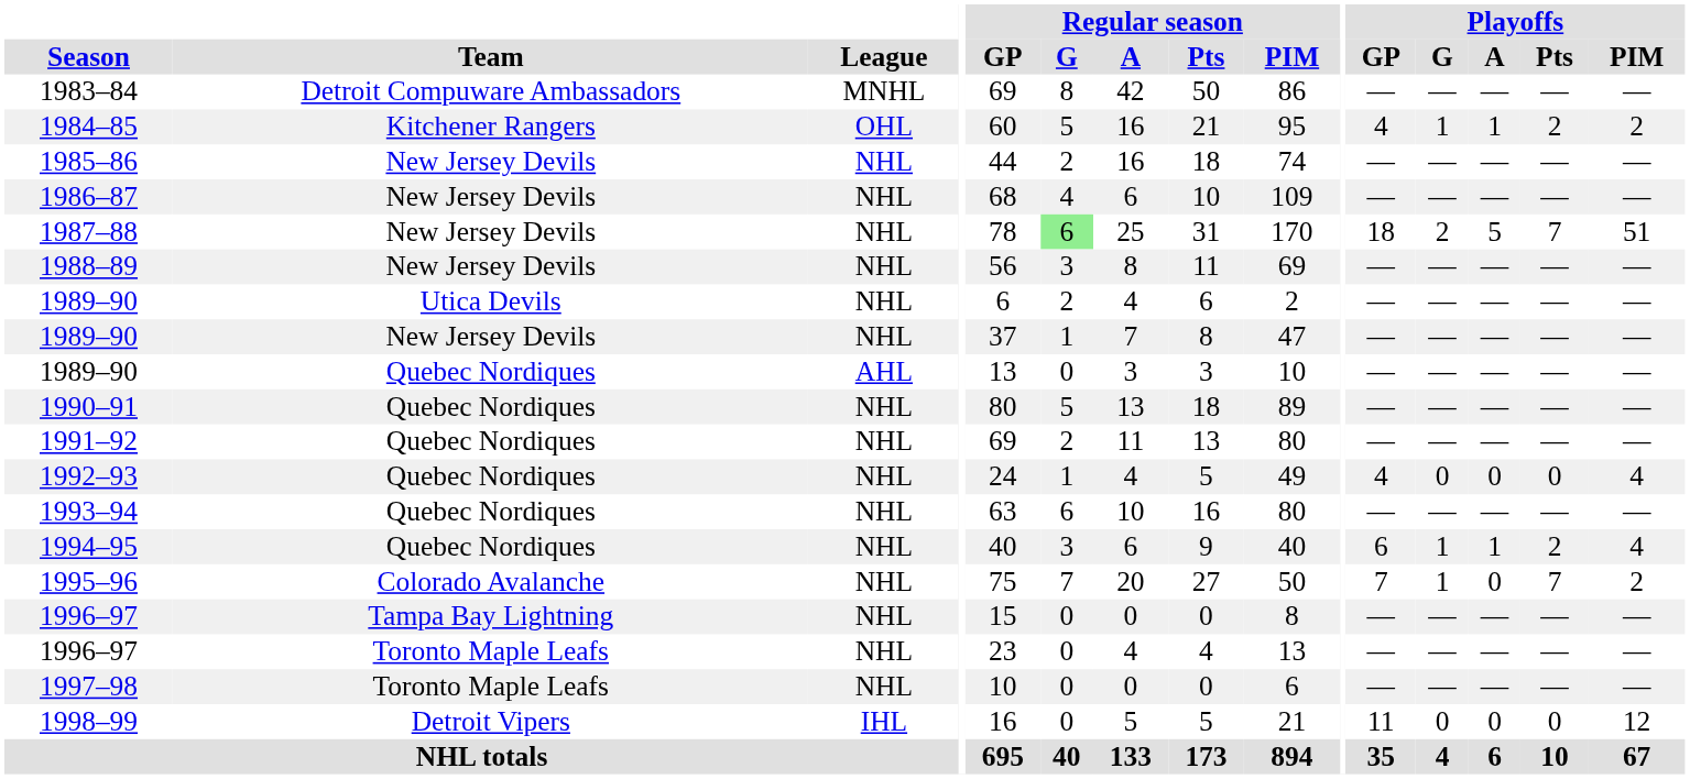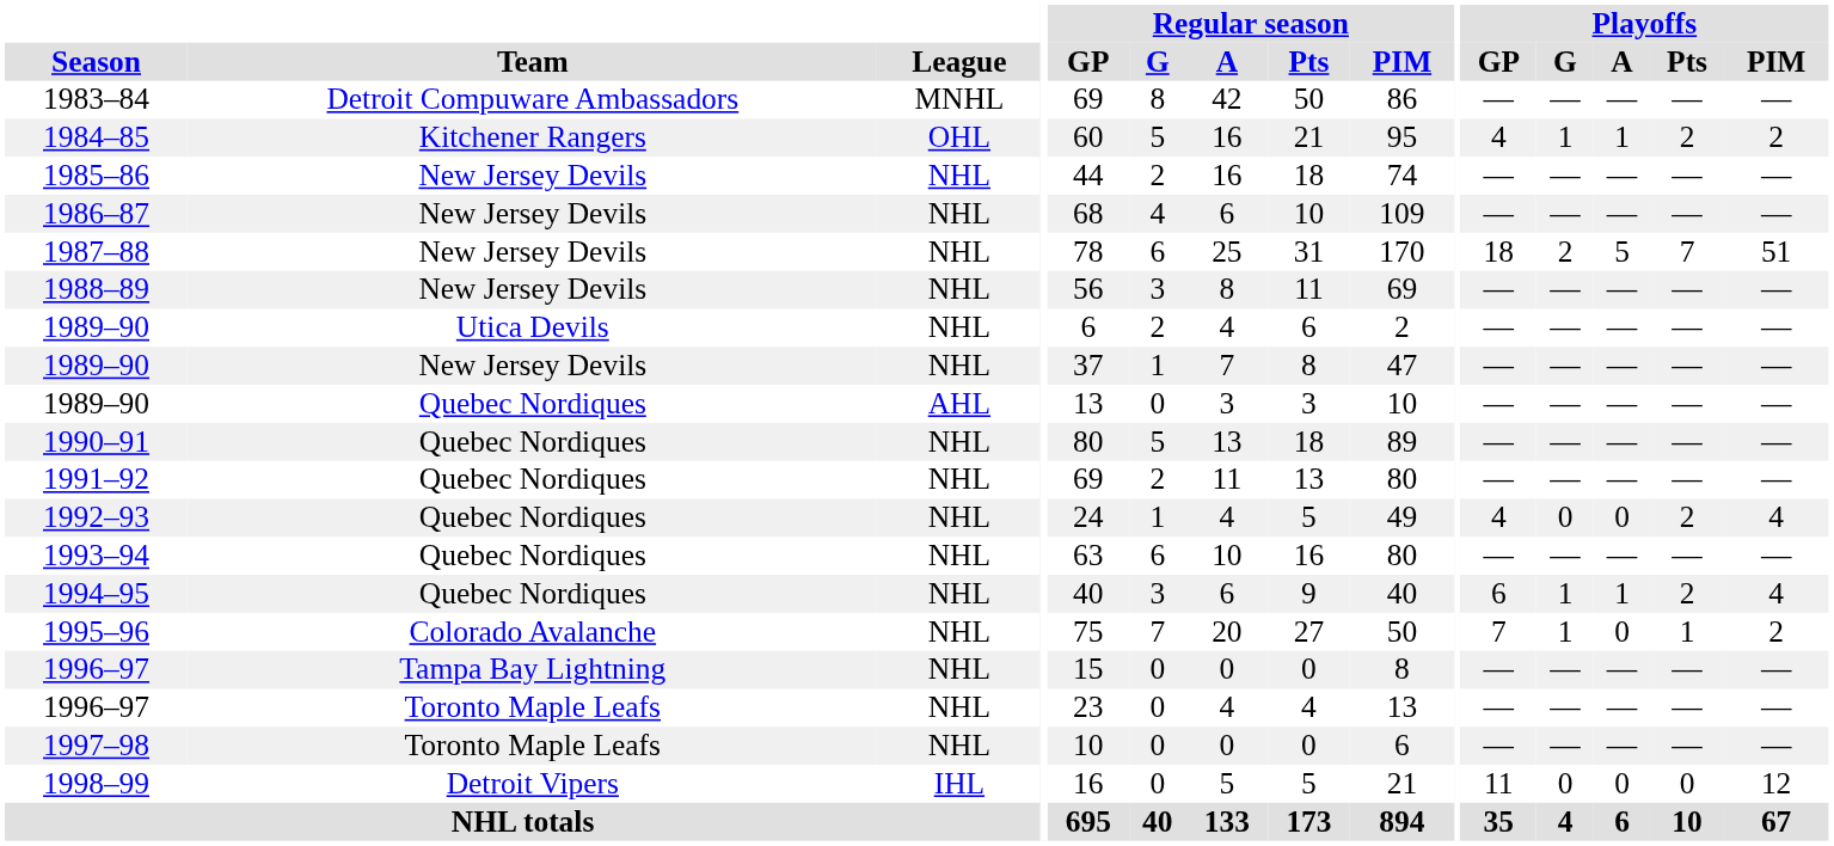1987–88 | Regular season / G: lightgreen background -> no background
1992–93 | Playoffs / Pts: 0 -> 2
1995–96 | Playoffs / Pts: 7 -> 1
